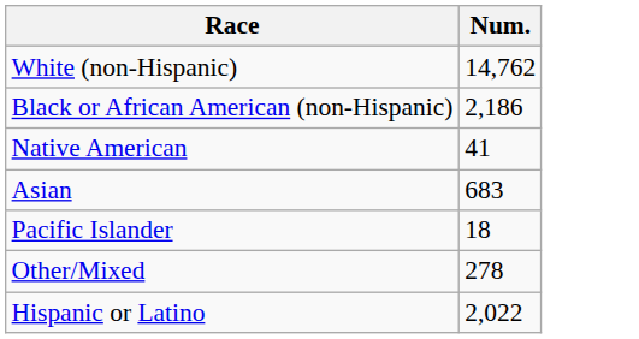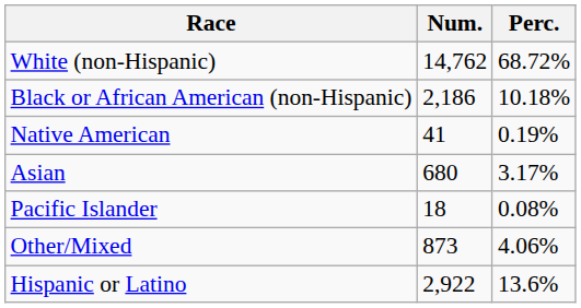+ column: Perc. | 68.72% | 10.18% | 0.19% | 3.17% | 0.08% | 4.06% | 13.6%
Asian | Num.: 683 -> 680
Other/Mixed | Num.: 278 -> 873
Hispanic or Latino | Num.: 2,022 -> 2,922
